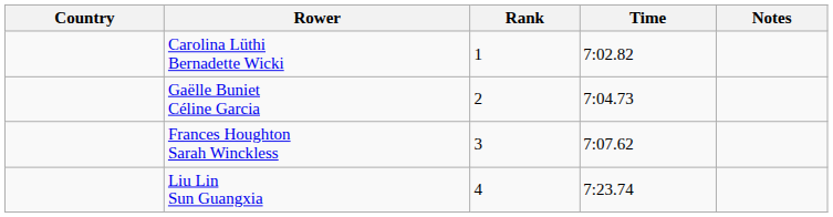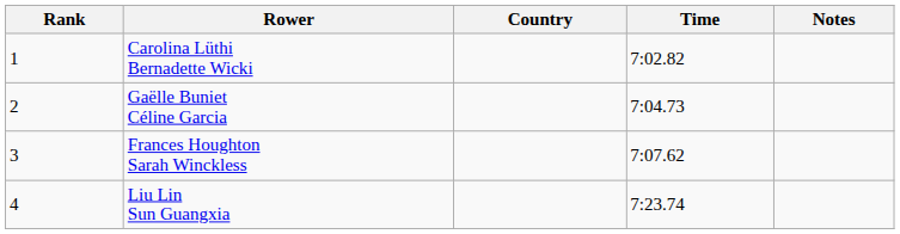columns swapped: Rank <-> Country
